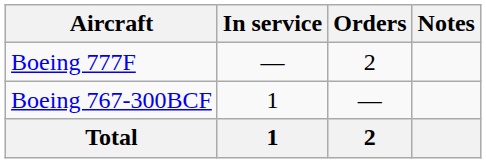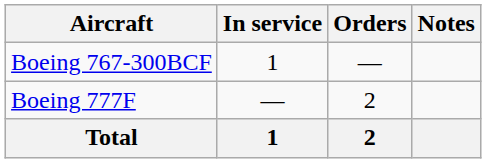rows swapped: Boeing 767-300BCF <-> Boeing 777F
